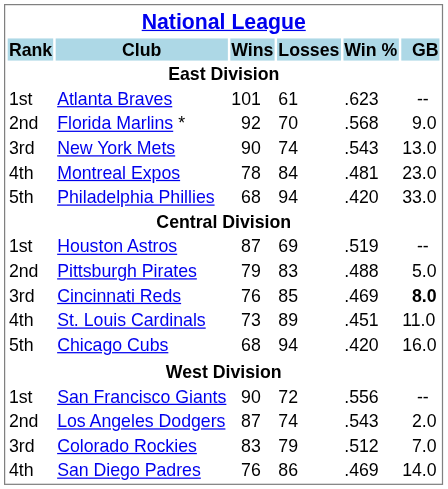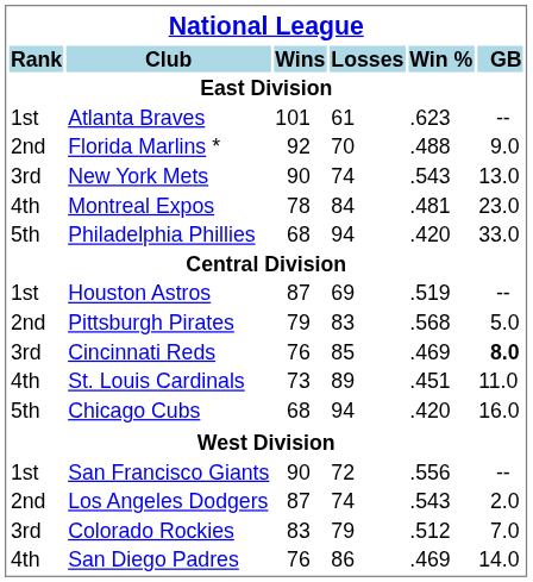Florida Marlins * | Win %: .568 -> .488
Pittsburgh Pirates | Win %: .488 -> .568
